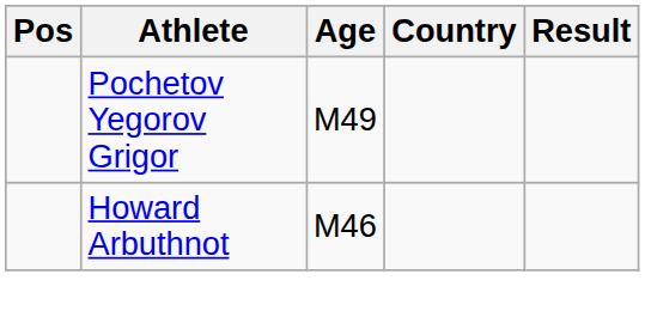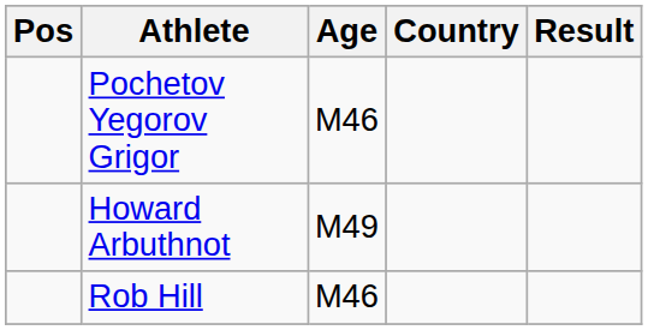Pochetov Yegorov Grigor | Age: M49 -> M46
Howard Arbuthnot | Age: M46 -> M49
+ row: Rob Hill | M46
